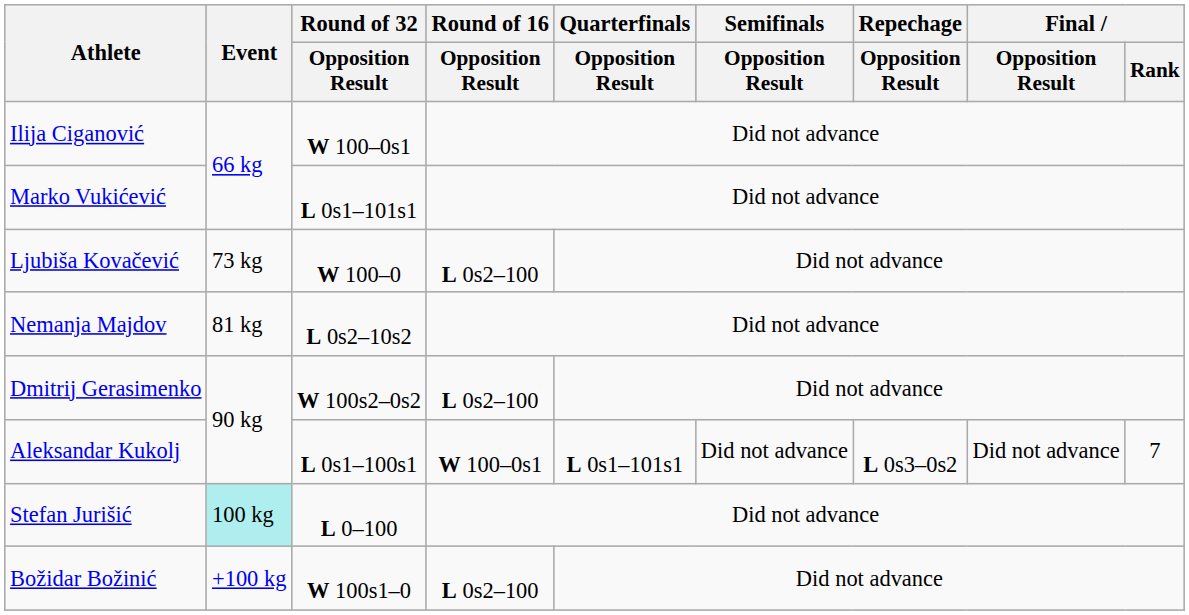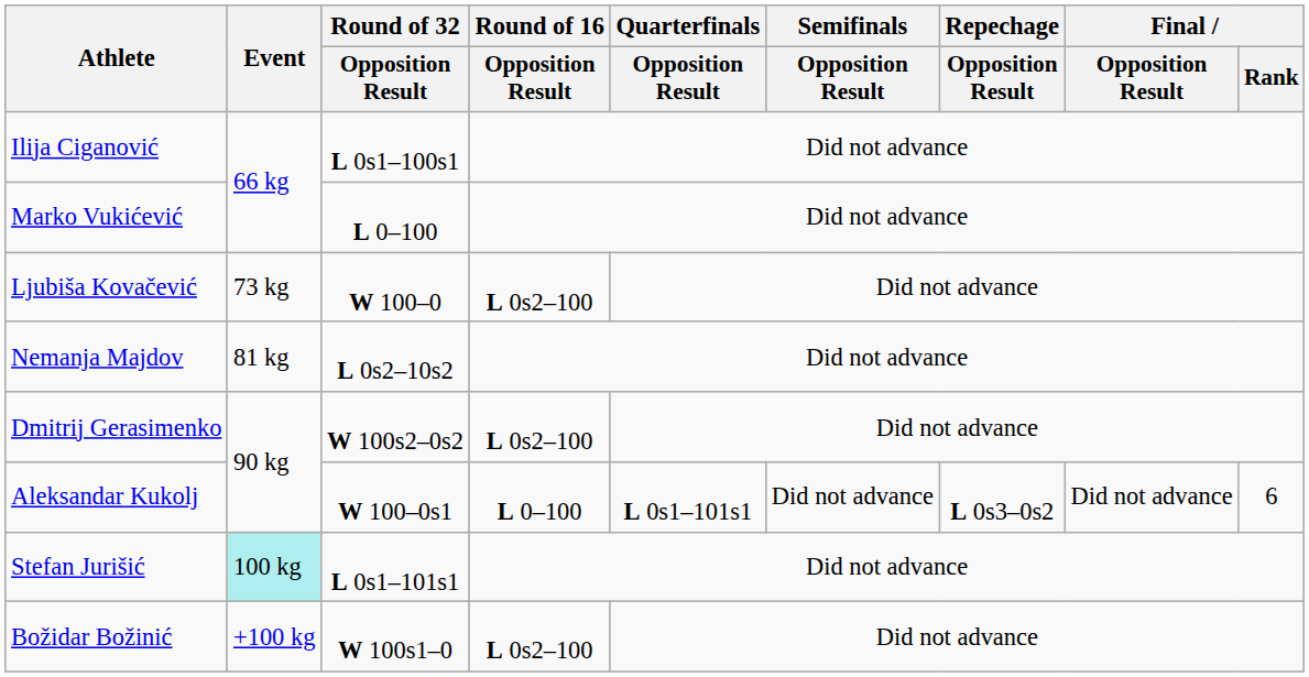Ilija Ciganović | Round of 32 / Opposition Result: W 100–0s1 -> L 0s1–100s1
Marko Vukićević | Round of 32 / Opposition Result: L 0s1–101s1 -> L 0–100
Aleksandar Kukolj | Round of 32 / Opposition Result: L 0s1–100s1 -> W 100–0s1
Aleksandar Kukolj | Round of 16 / Opposition Result: W 100–0s1 -> L 0–100
Aleksandar Kukolj | Final / Rank: 7 -> 6
Stefan Jurišić | Round of 32 / Opposition Result: L 0–100 -> L 0s1–101s1
